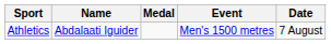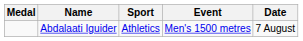columns swapped: Medal <-> Sport
